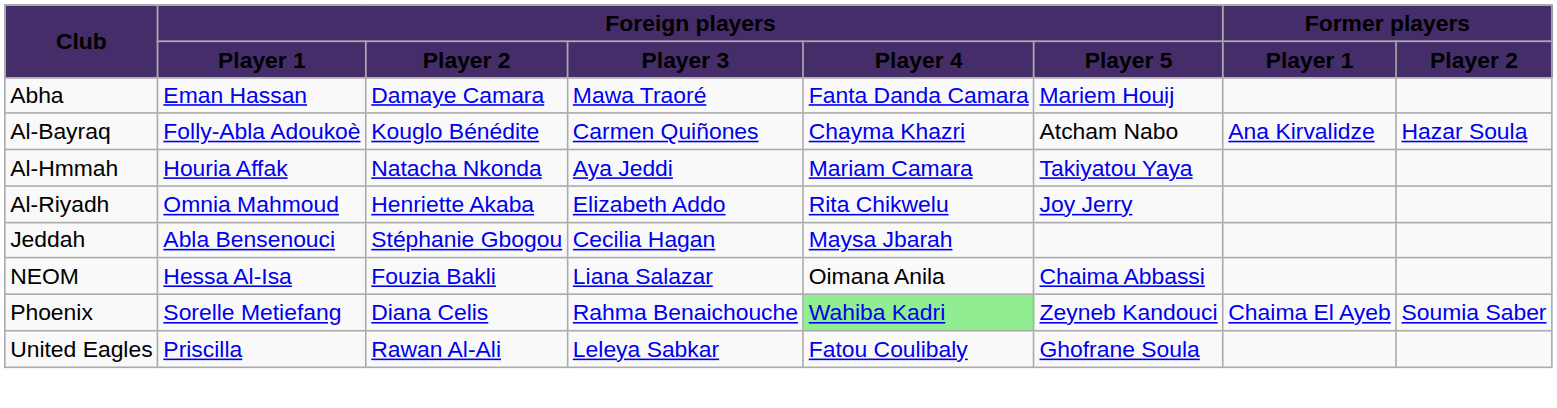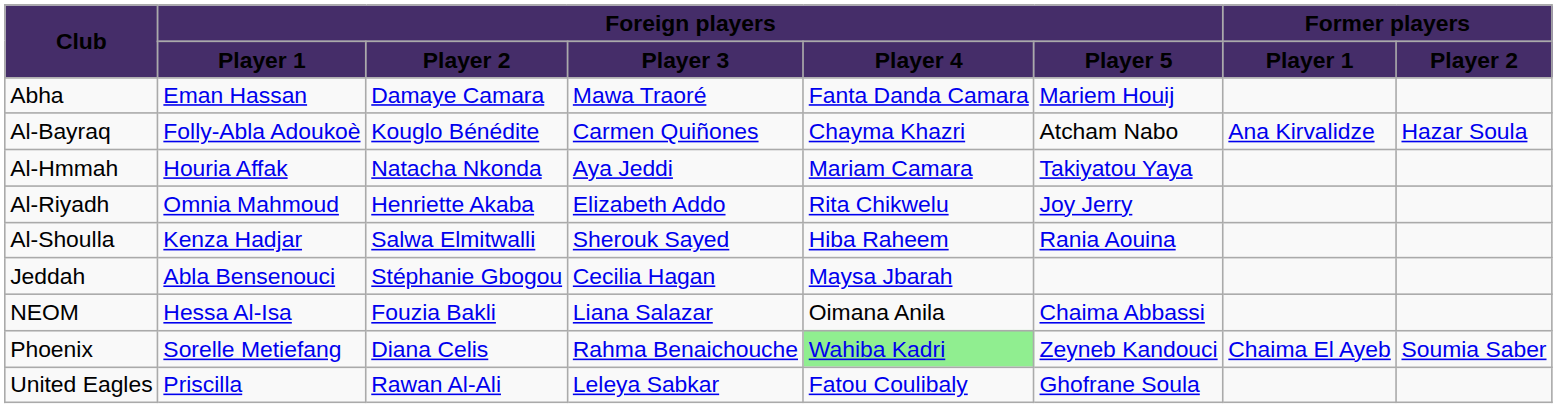+ row: Al-Shoulla | Kenza Hadjar | Salwa Elmitwalli | Sherouk Sayed | Hiba Raheem | Rania Aouina
